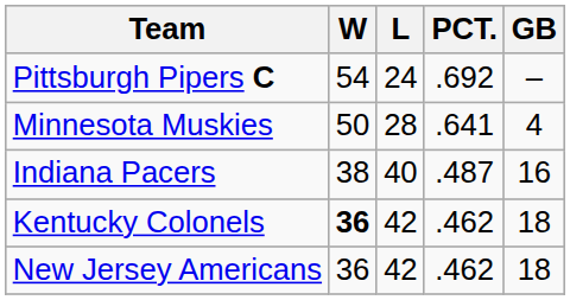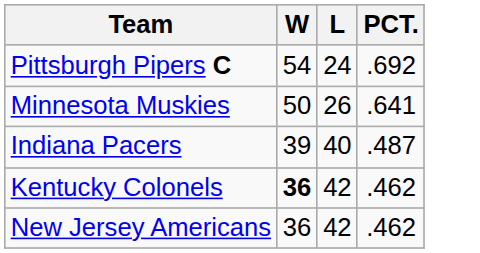- column: GB | – | 4 | 16 | 18 | 18
Minnesota Muskies | L: 28 -> 26
Indiana Pacers | W: 38 -> 39
